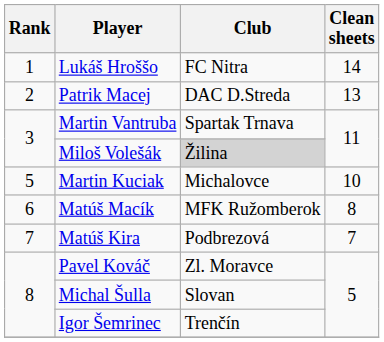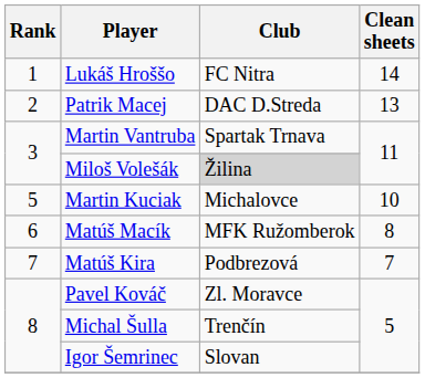Michal Šulla | Club: Slovan -> Trenčín
Igor Šemrinec | Club: Trenčín -> Slovan
